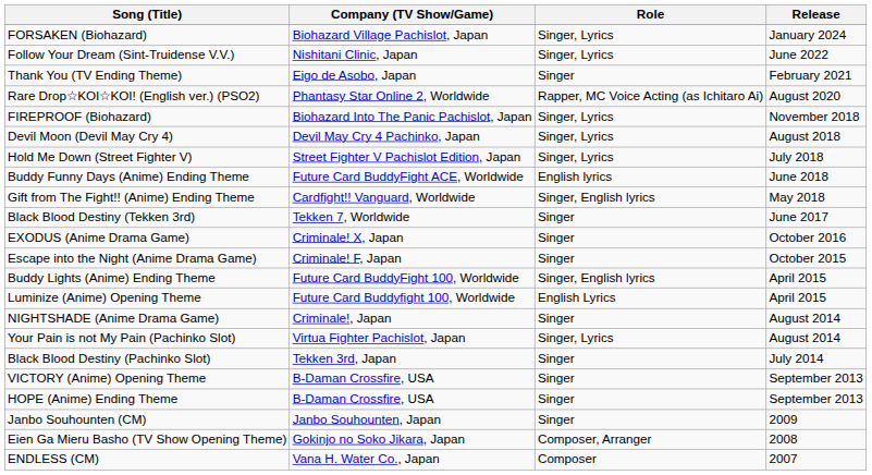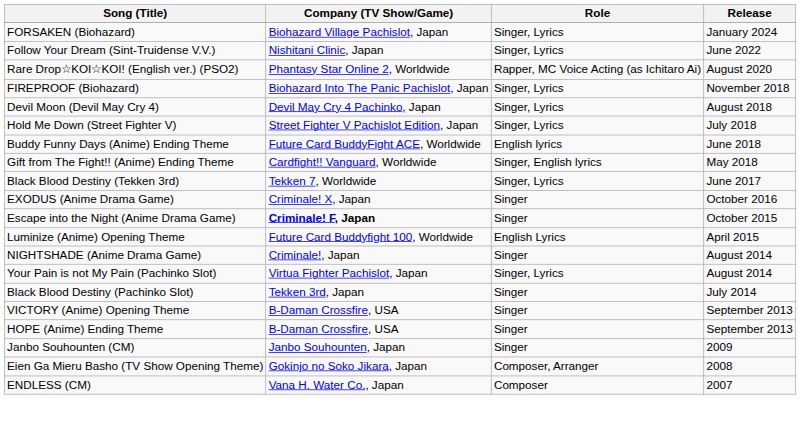- row: Thank You (TV Ending Theme) | Eigo de Asobo, Japan | Singer | February 2021
Black Blood Destiny (Tekken 3rd) | Role: Singer -> Singer, Lyrics
Escape into the Night (Anime Drama Game) | Company (TV Show/Game): normal -> bold
- row: Buddy Lights (Anime) Ending Theme | Future Card BuddyFight 100, Worldwide | Singer, English lyrics | April 2015
